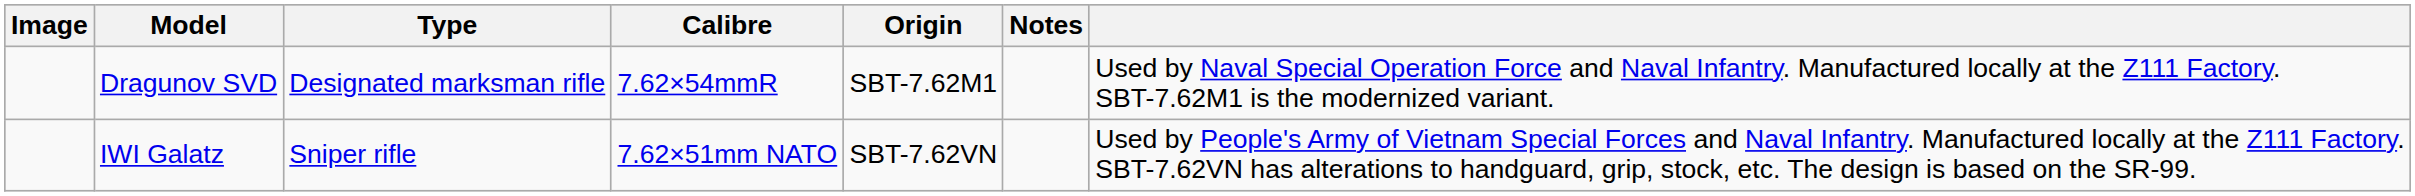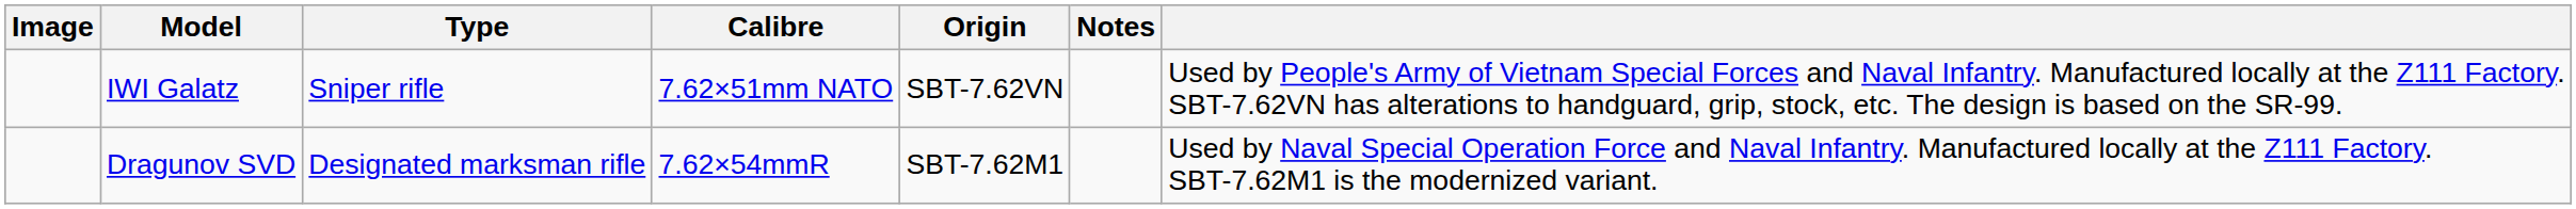rows swapped: IWI Galatz <-> Dragunov SVD
